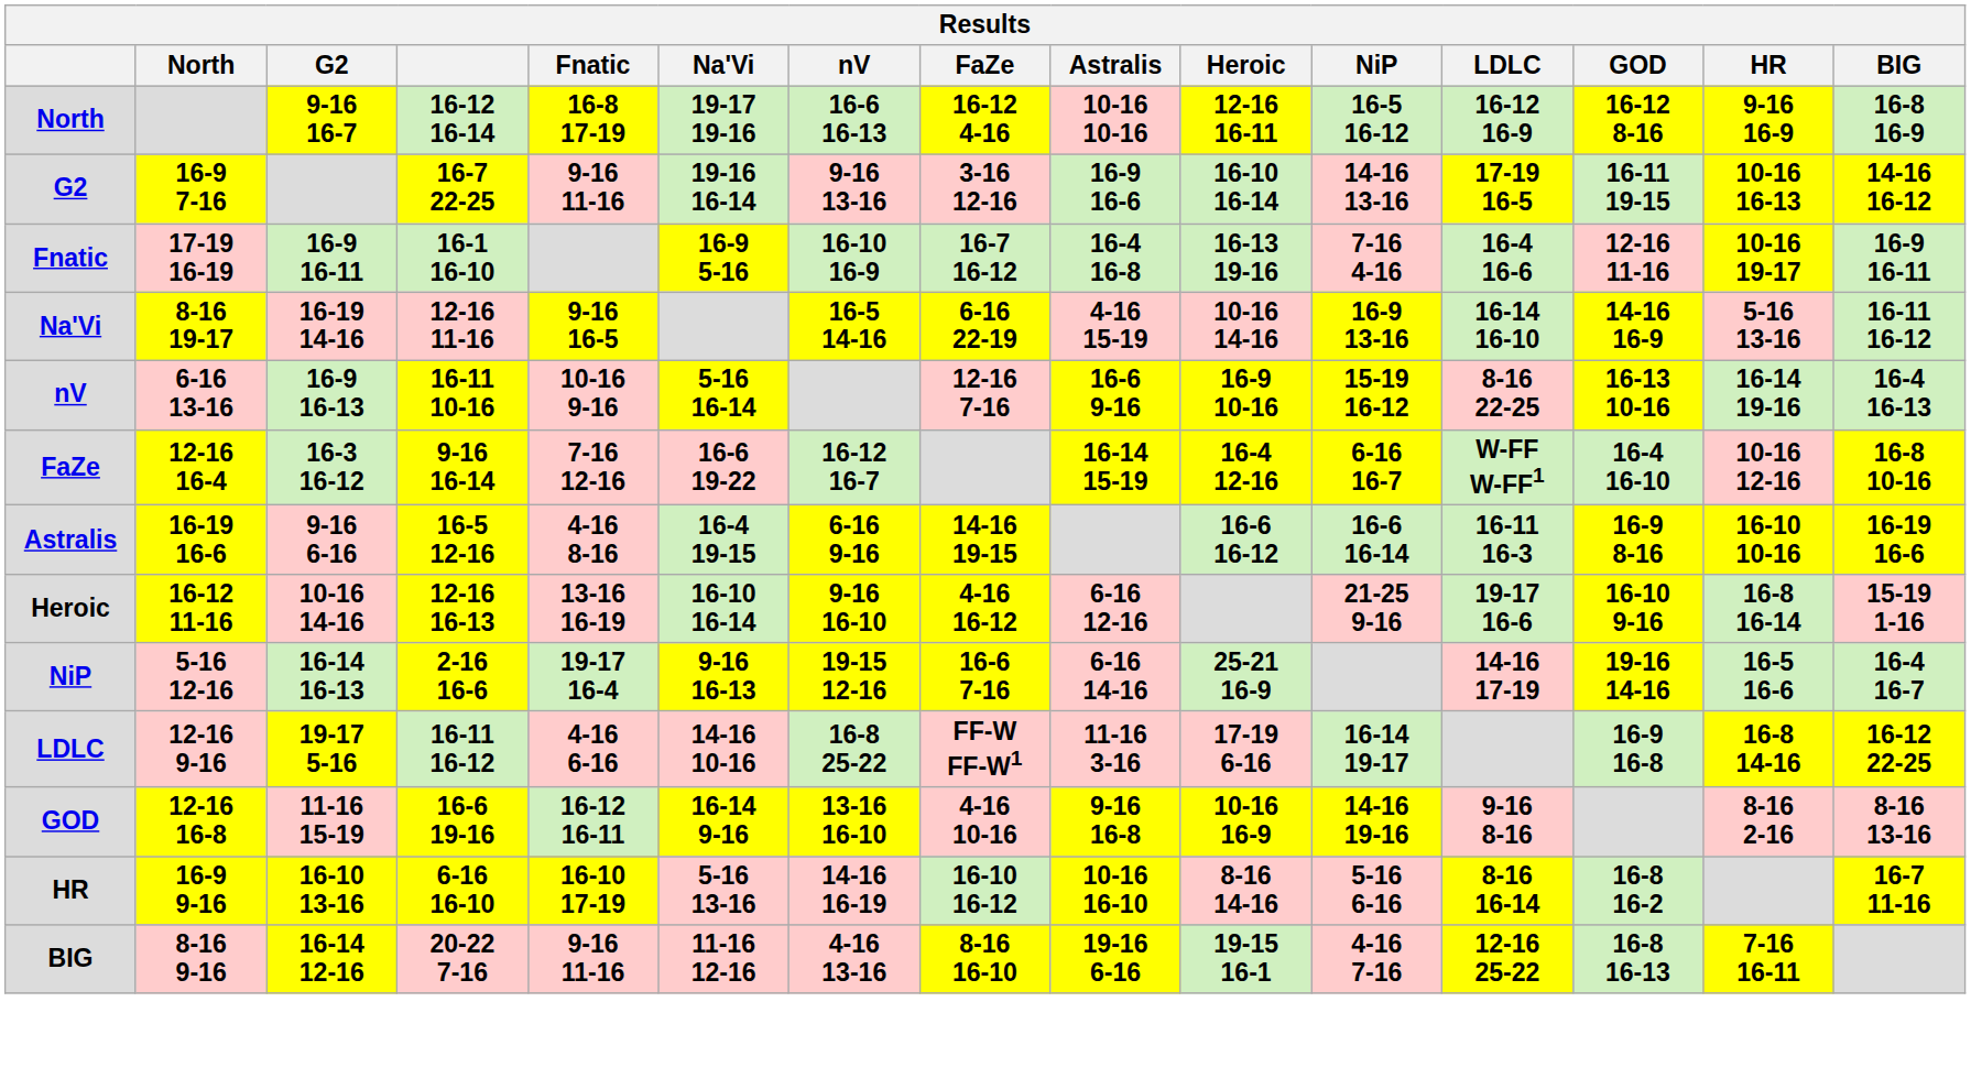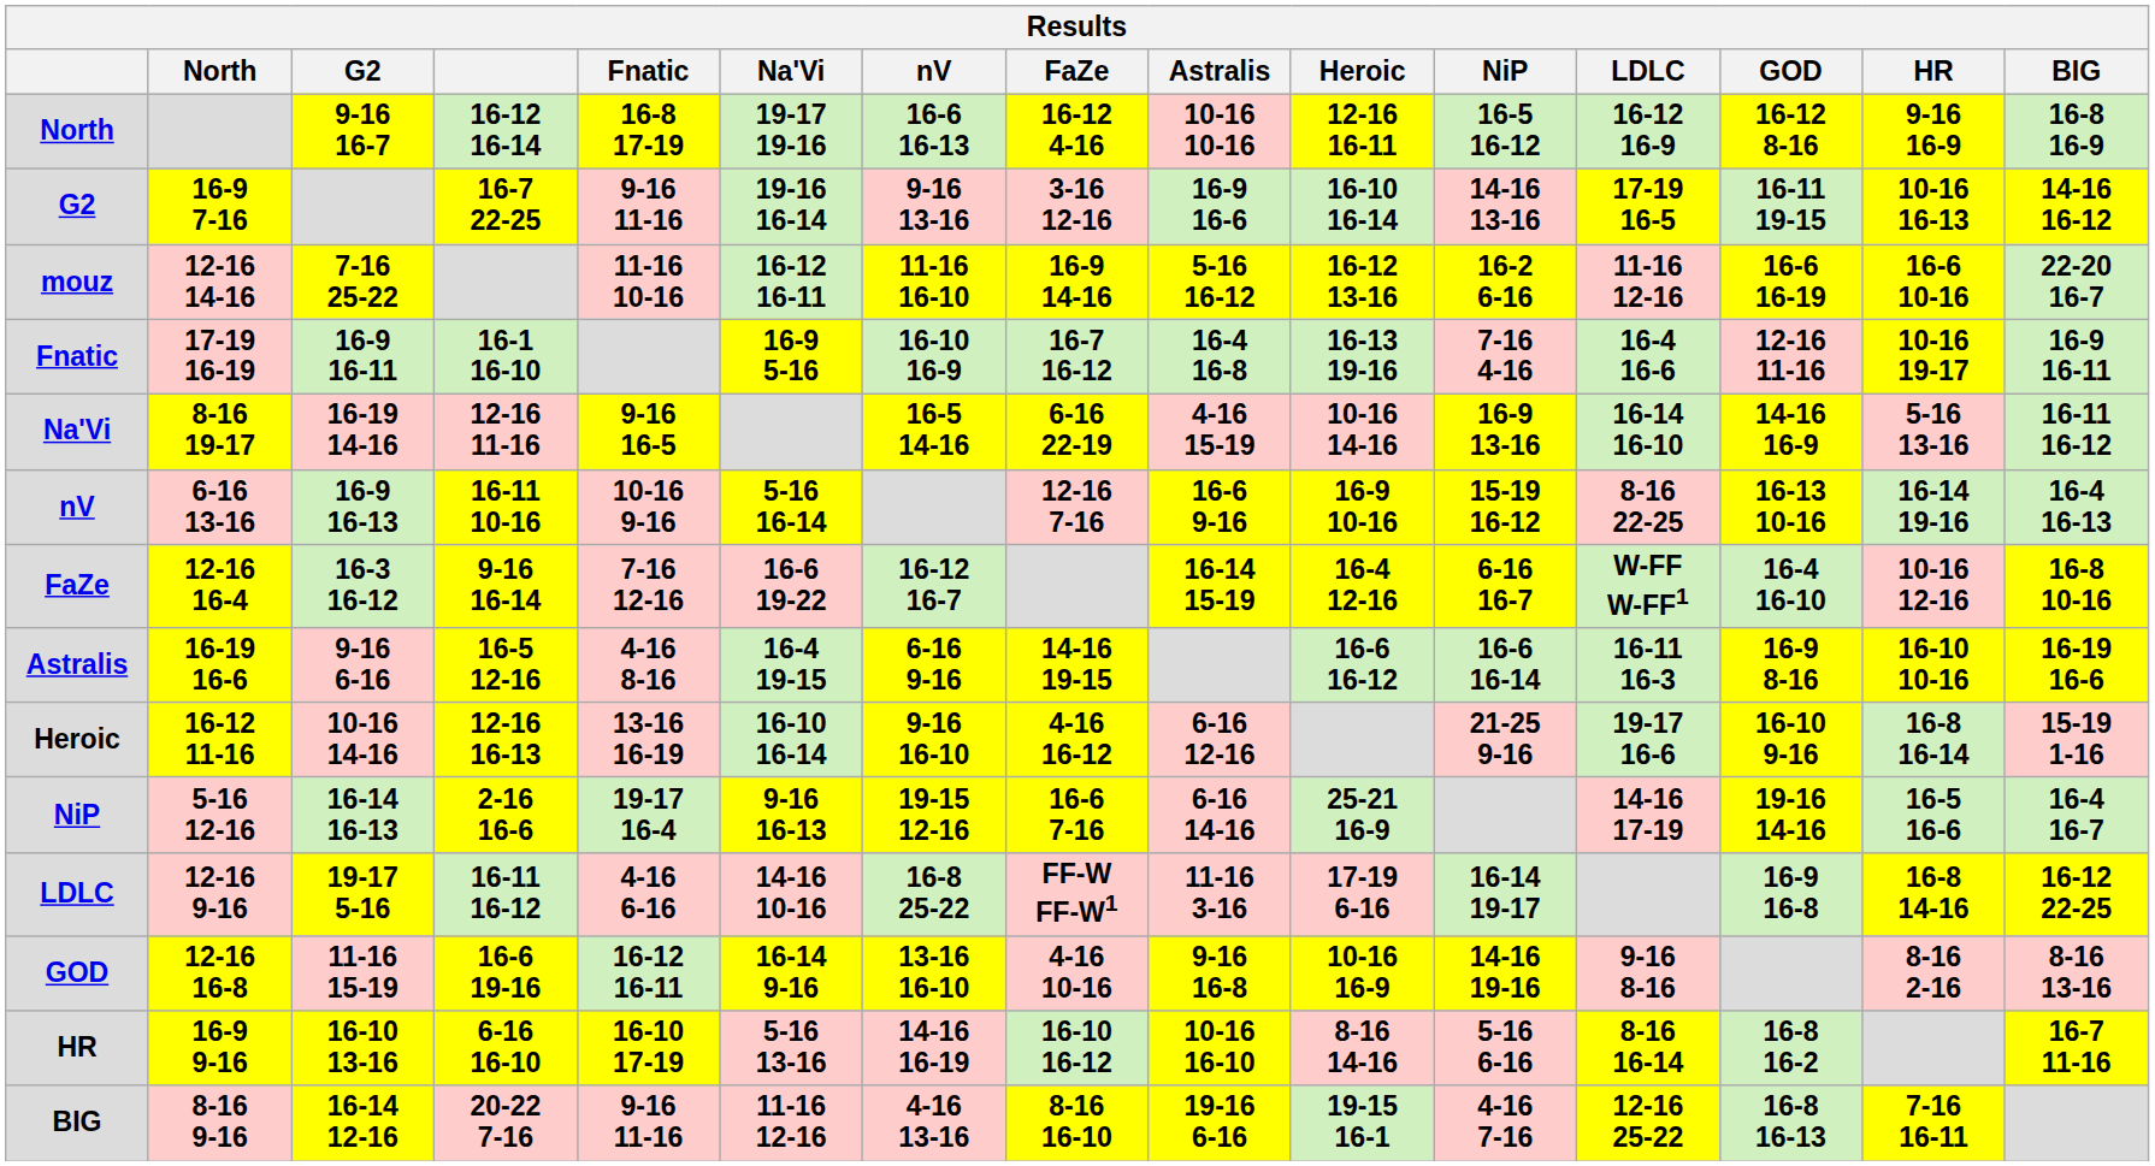+ row: mouz | 12-16 14-16 | 7-16 25-22 | 11-16 10-16 | 16-12 16-11 | 11-16 16-10 | 16-9 14-16 | 5-16 16-12 | 16-12 13-16 | 16-2 6-16 | 11-16 12-16 | 16-6 16-19 | 16-6 10-16 | 22-20 16-7
